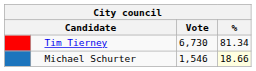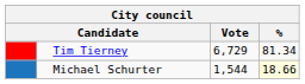Tim Tierney | Vote: 6,730 -> 6,729
Michael Schurter | Vote: 1,546 -> 1,544
